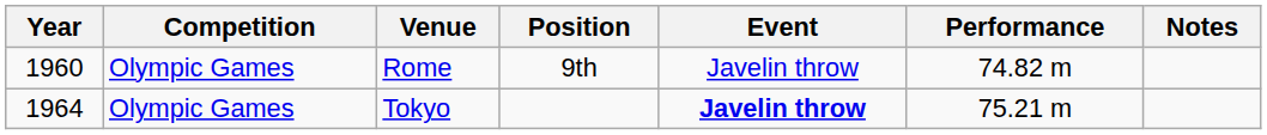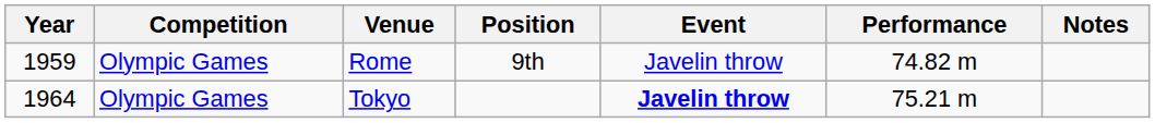Rome | Year: 1960 -> 1959
